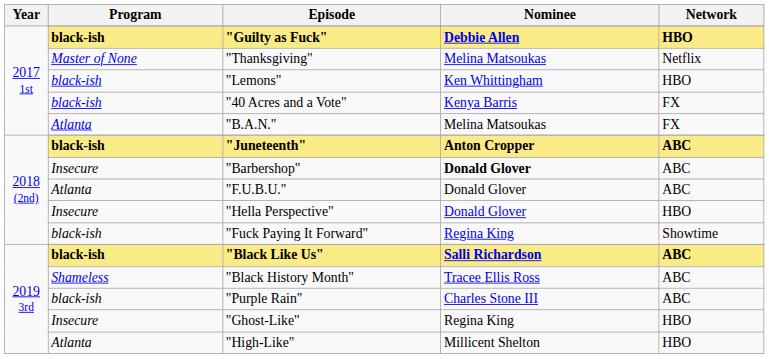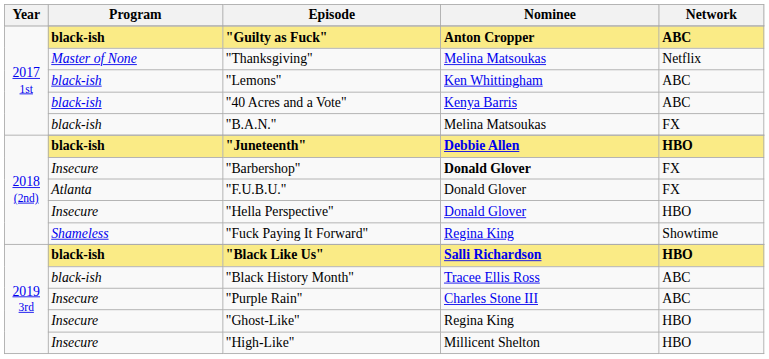"Guilty as Fuck" | Nominee: Debbie Allen -> Anton Cropper
"Guilty as Fuck" | Network: HBO -> ABC
"Lemons" | Network: HBO -> ABC
"40 Acres and a Vote" | Network: FX -> ABC
"B.A.N." | Program: Atlanta -> black-ish
"Juneteenth" | Nominee: Anton Cropper -> Debbie Allen
"Juneteenth" | Network: ABC -> HBO
"Barbershop" | Network: ABC -> FX
"F.U.B.U." | Network: ABC -> FX
"Fuck Paying It Forward" | Program: black-ish -> Shameless
"Black Like Us" | Network: ABC -> HBO
"Black History Month" | Program: Shameless -> black-ish
"Purple Rain" | Program: black-ish -> Insecure
"High-Like" | Program: Atlanta -> Insecure
